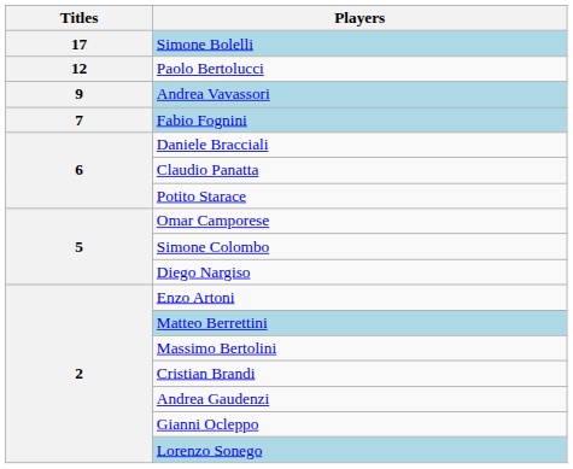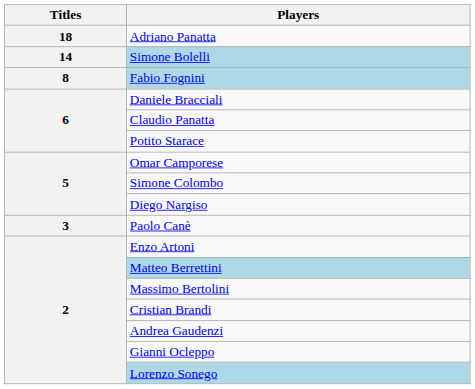+ row: 18 | Adriano Panatta
Simone Bolelli | Titles: 17 -> 14
- row: 12 | Paolo Bertolucci
- row: 9 | Andrea Vavassori
Fabio Fognini | Titles: 7 -> 8
+ row: 3 | Paolo Canè
